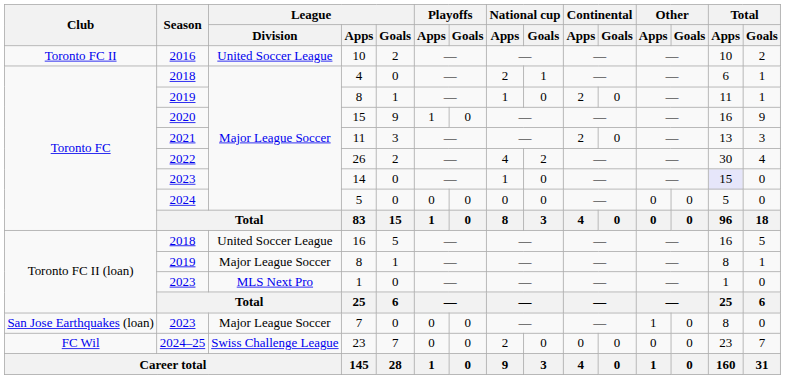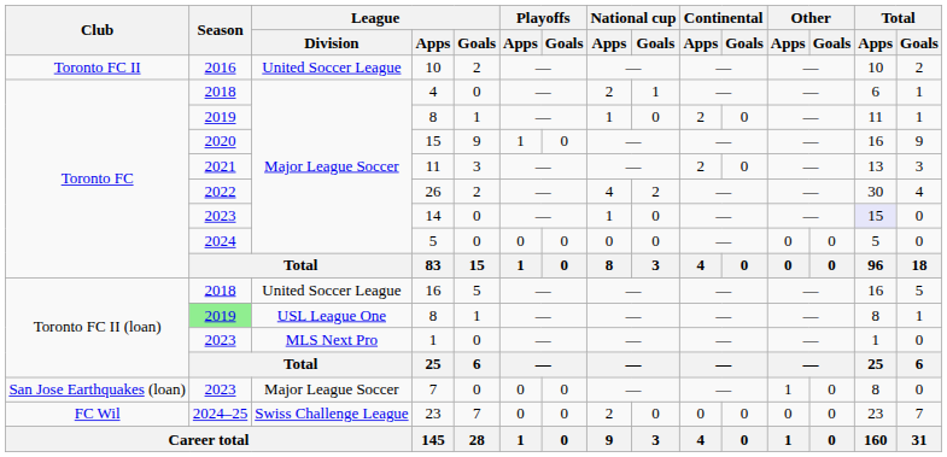Toronto FC II (loan) / 8 | Season: no background -> lightgreen background
Toronto FC II (loan) / 8 | League / Division: Major League Soccer -> USL League One
